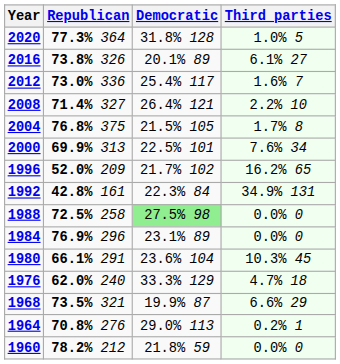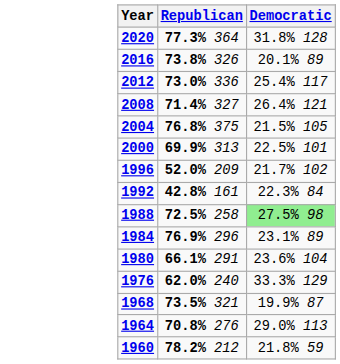- column: Third parties | 1.0% 5 | 6.1% 27 | 1.6% 7 | 2.2% 10 | 1.7% 8 | 7.6% 34 | 16.2% 65 | 34.9% 131 | 0.0% 0 | 0.0% 0 | 10.3% 45 | 4.7% 18 | 6.6% 29 | 0.2% 1 | 0.0% 0
